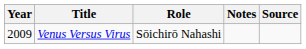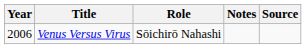Venus Versus Virus | Year: 2009 -> 2006
